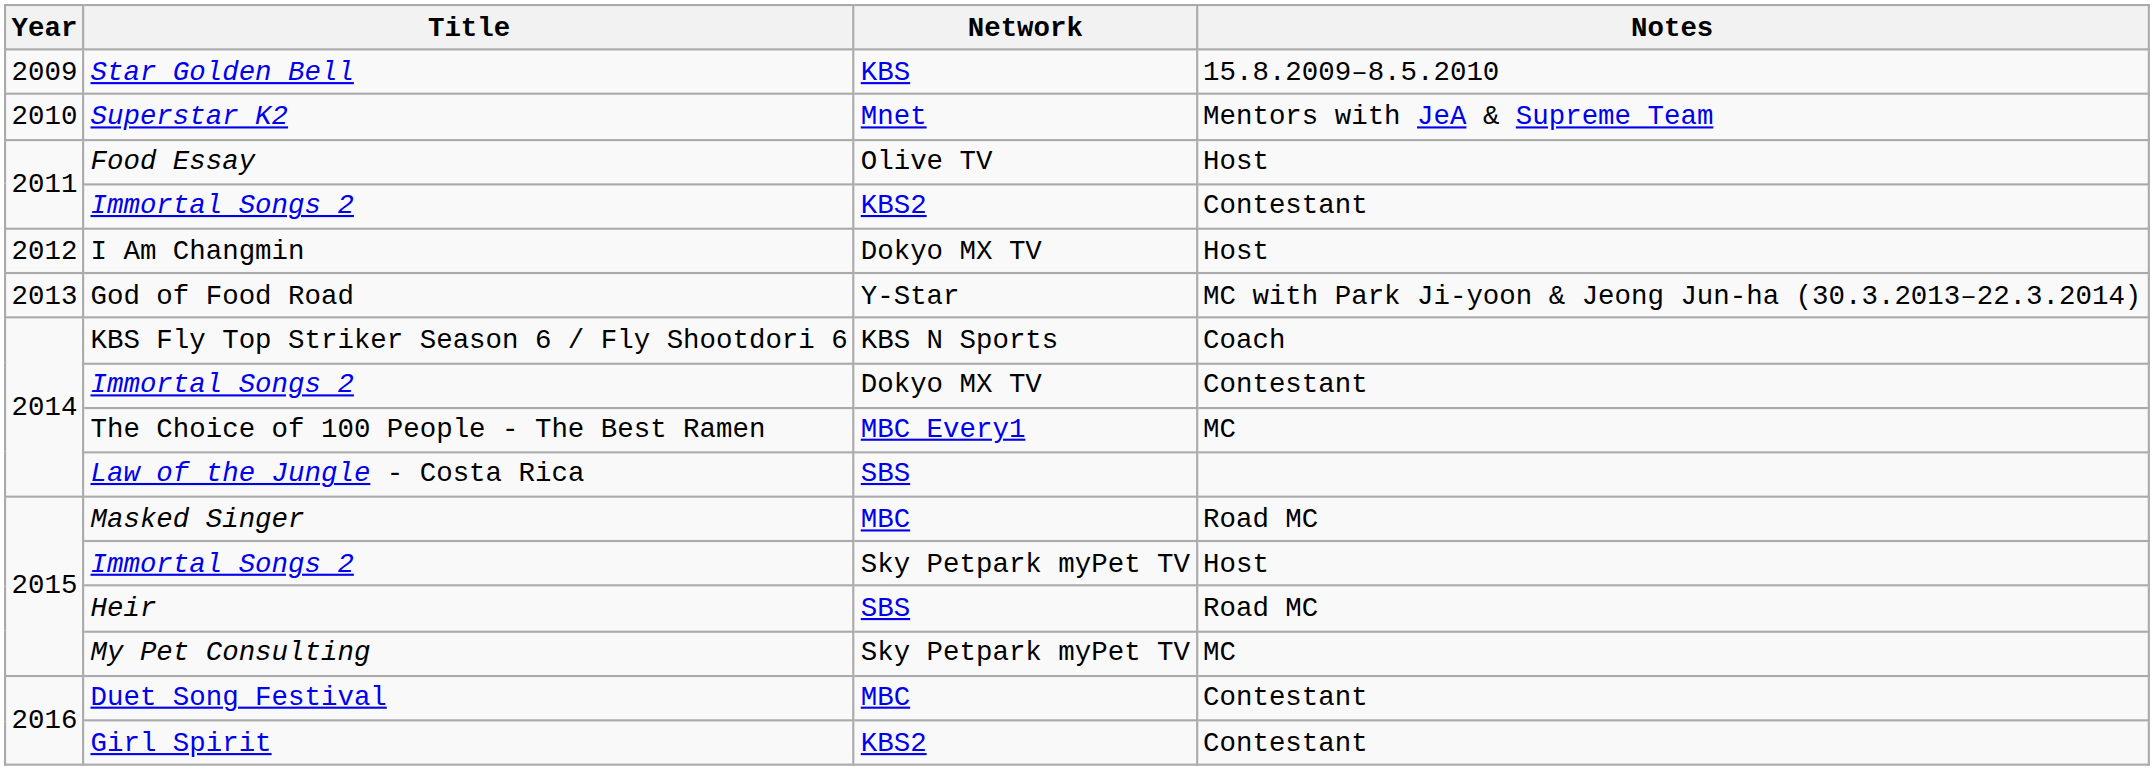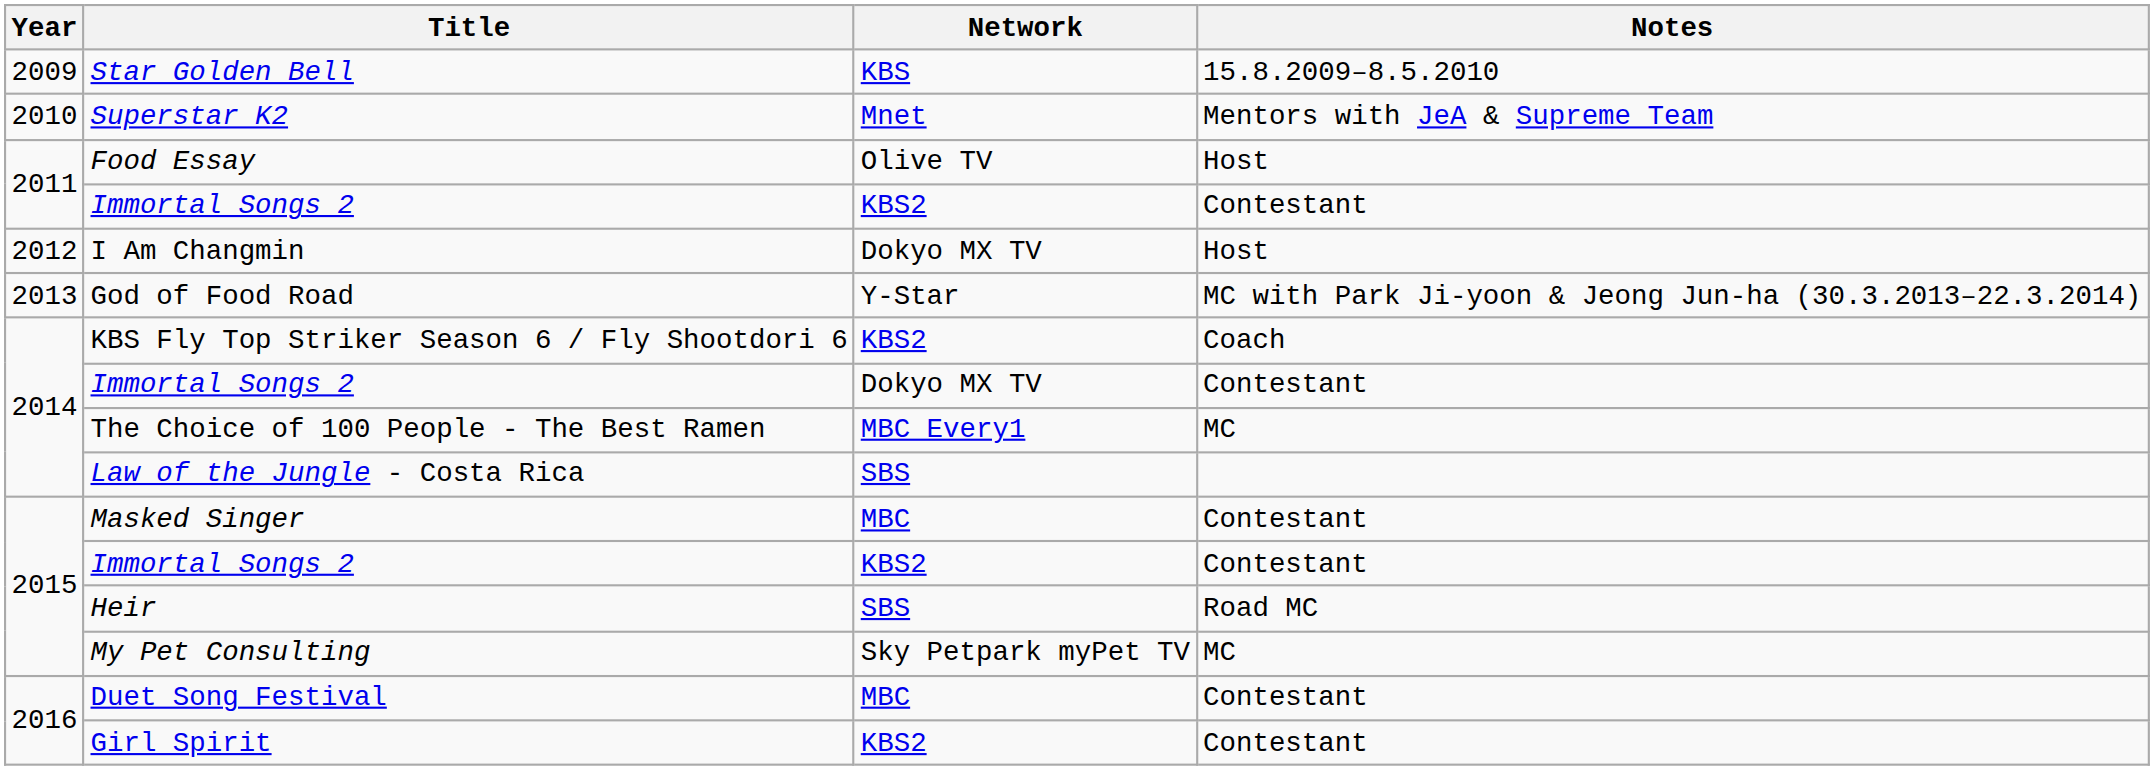KBS Fly Top Striker Season 6 / Fly Shootdori 6 | Network: KBS N Sports -> KBS2
Masked Singer | Notes: Road MC -> Contestant
2015 / Immortal Songs 2 | Network: Sky Petpark myPet TV -> KBS2
2015 / Immortal Songs 2 | Notes: Host -> Contestant
